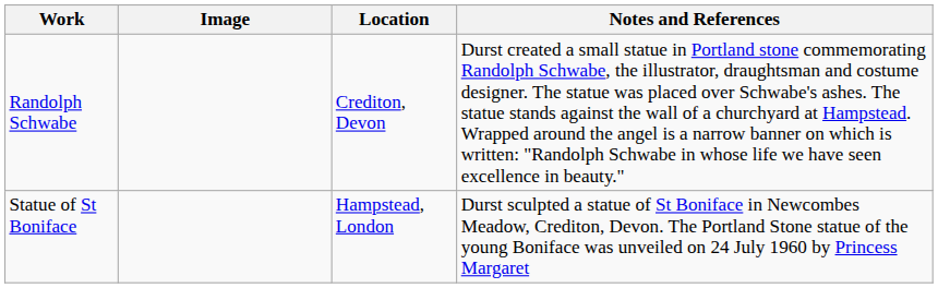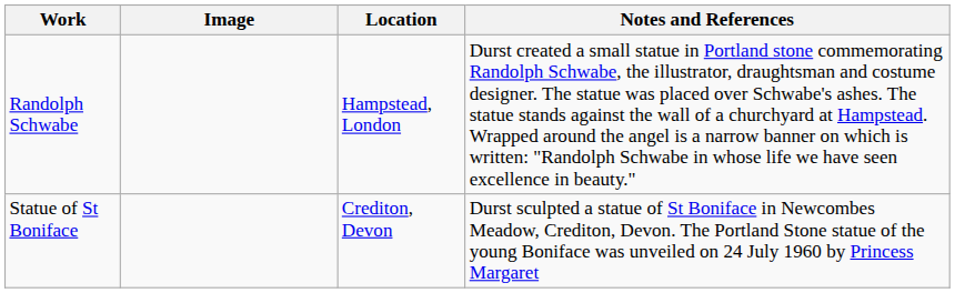Randolph Schwabe | Location: Crediton, Devon -> Hampstead, London
Statue of St Boniface | Location: Hampstead, London -> Crediton, Devon
